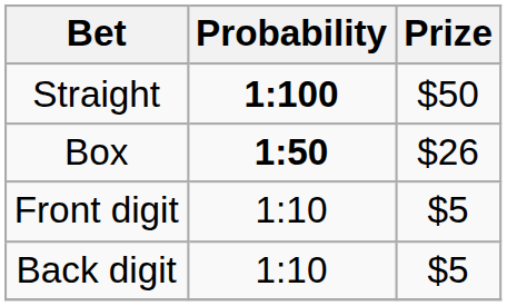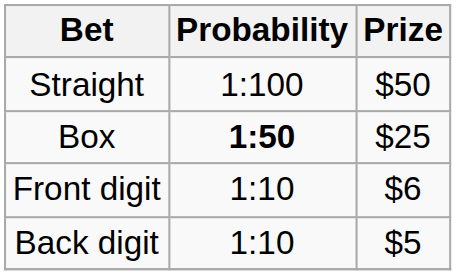Straight | Probability: bold -> normal
Box | Prize: $26 -> $25
Front digit | Prize: $5 -> $6
